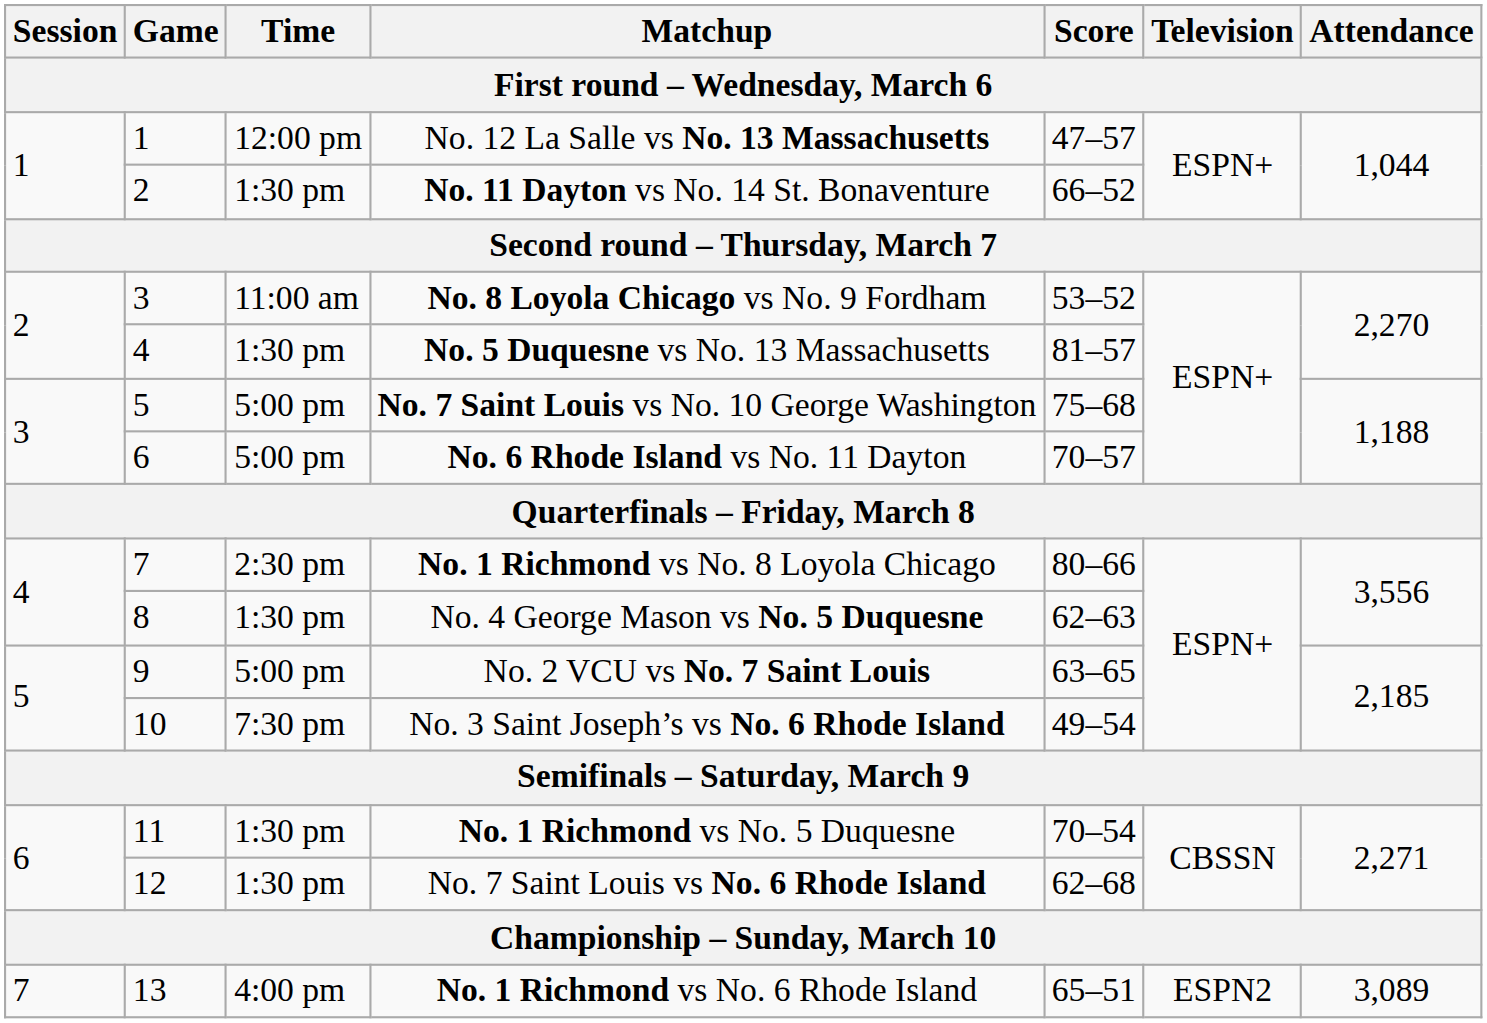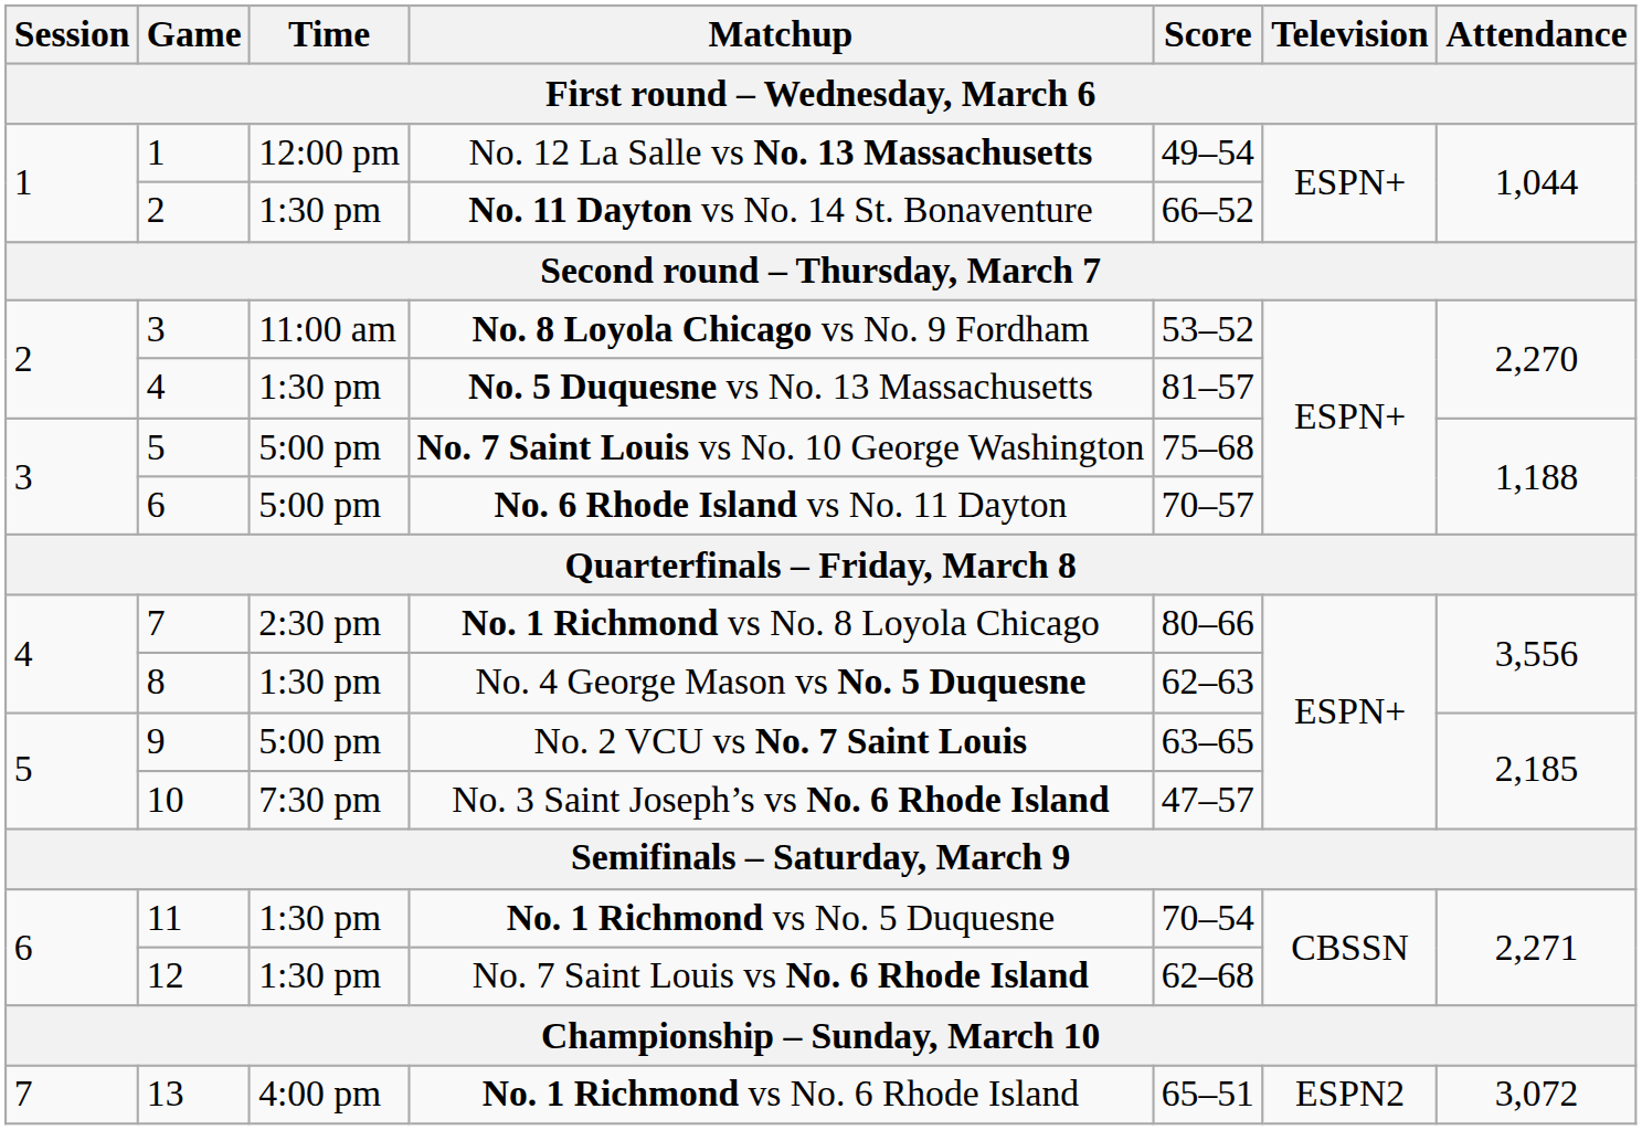No. 12 La Salle vs No. 13 Massachusetts | Score: 47–57 -> 49–54
No. 3 Saint Joseph’s vs No. 6 Rhode Island | Score: 49–54 -> 47–57
No. 1 Richmond vs No. 6 Rhode Island | Attendance: 3,089 -> 3,072
